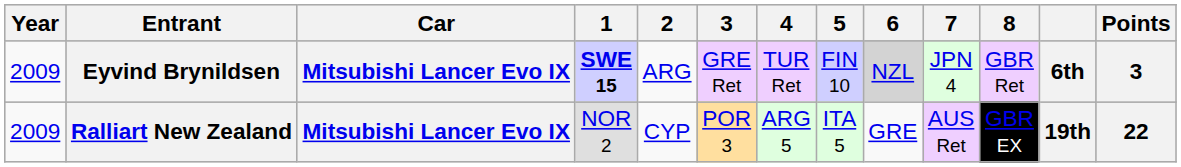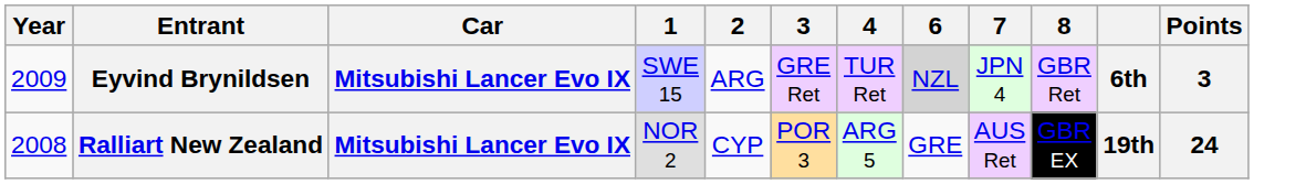- column: 5 | FIN 10 | ITA 5
Eyvind Brynildsen | 1: bold -> normal
Ralliart New Zealand | Year: 2009 -> 2008
Ralliart New Zealand | Points: 22 -> 24
